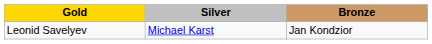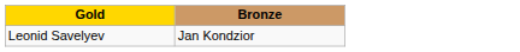- column: Silver | Michael Karst
